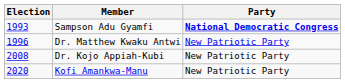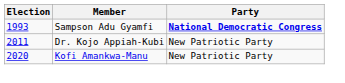- row: 1996 | Dr. Matthew Kwaku Antwi | New Patriotic Party
Dr. Kojo Appiah-Kubi | Election: 2008 -> 2011
